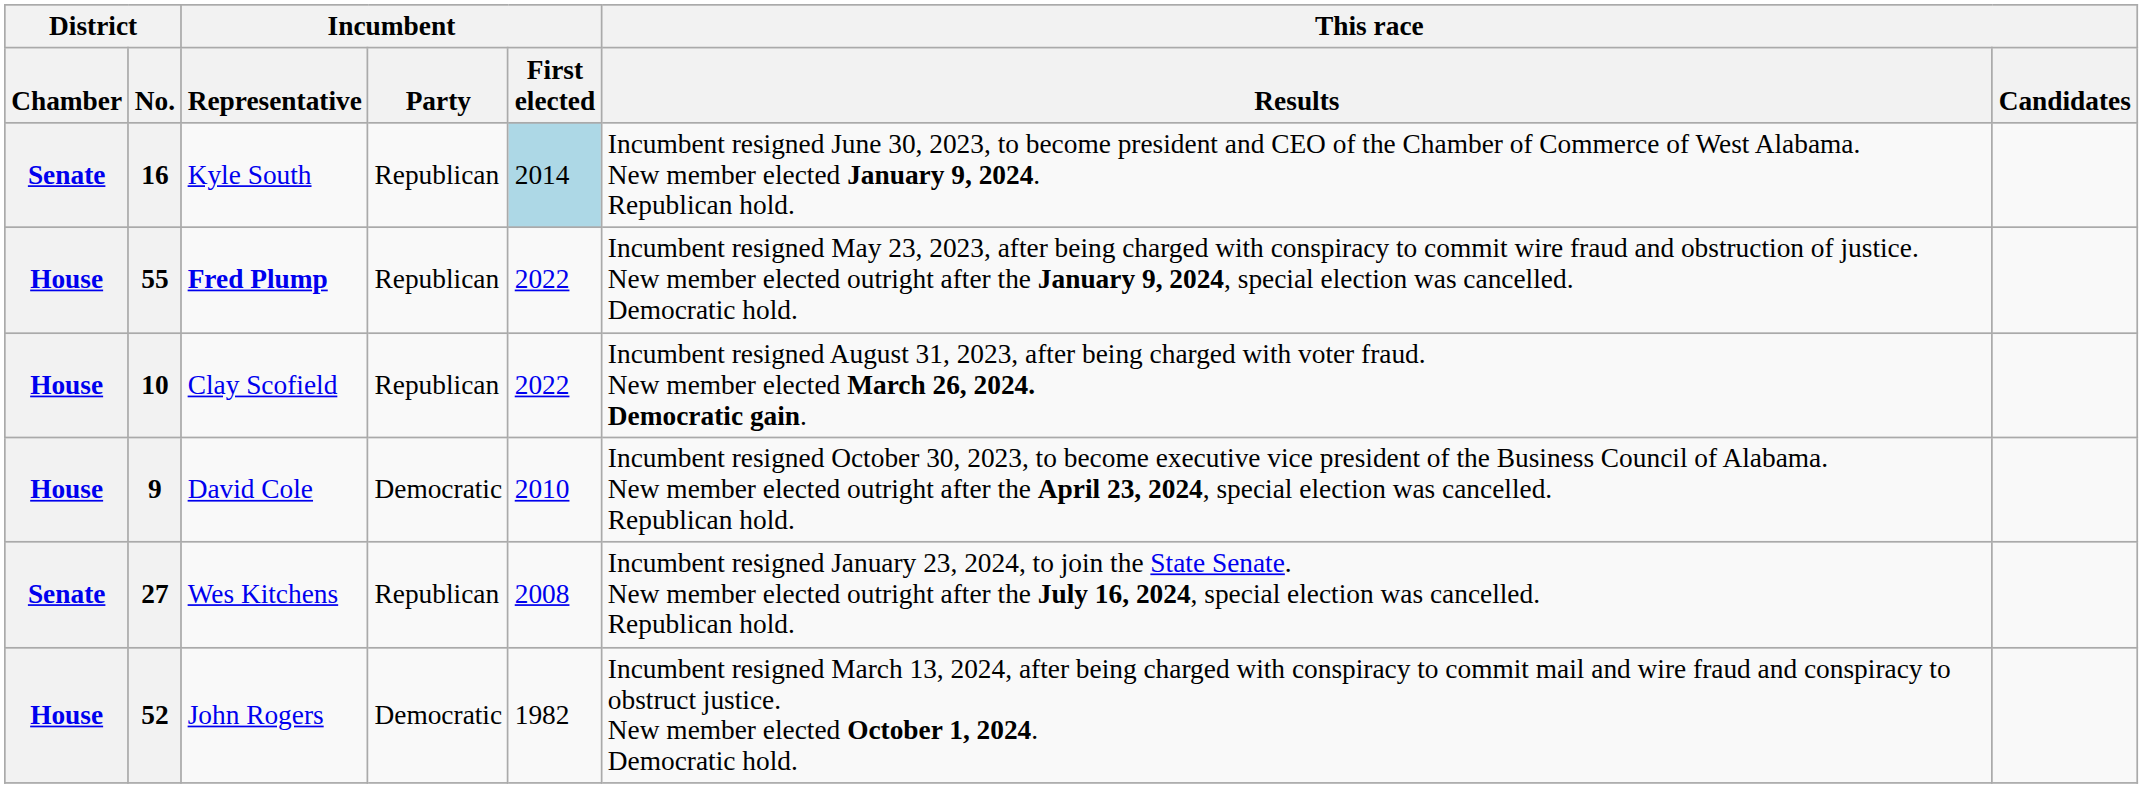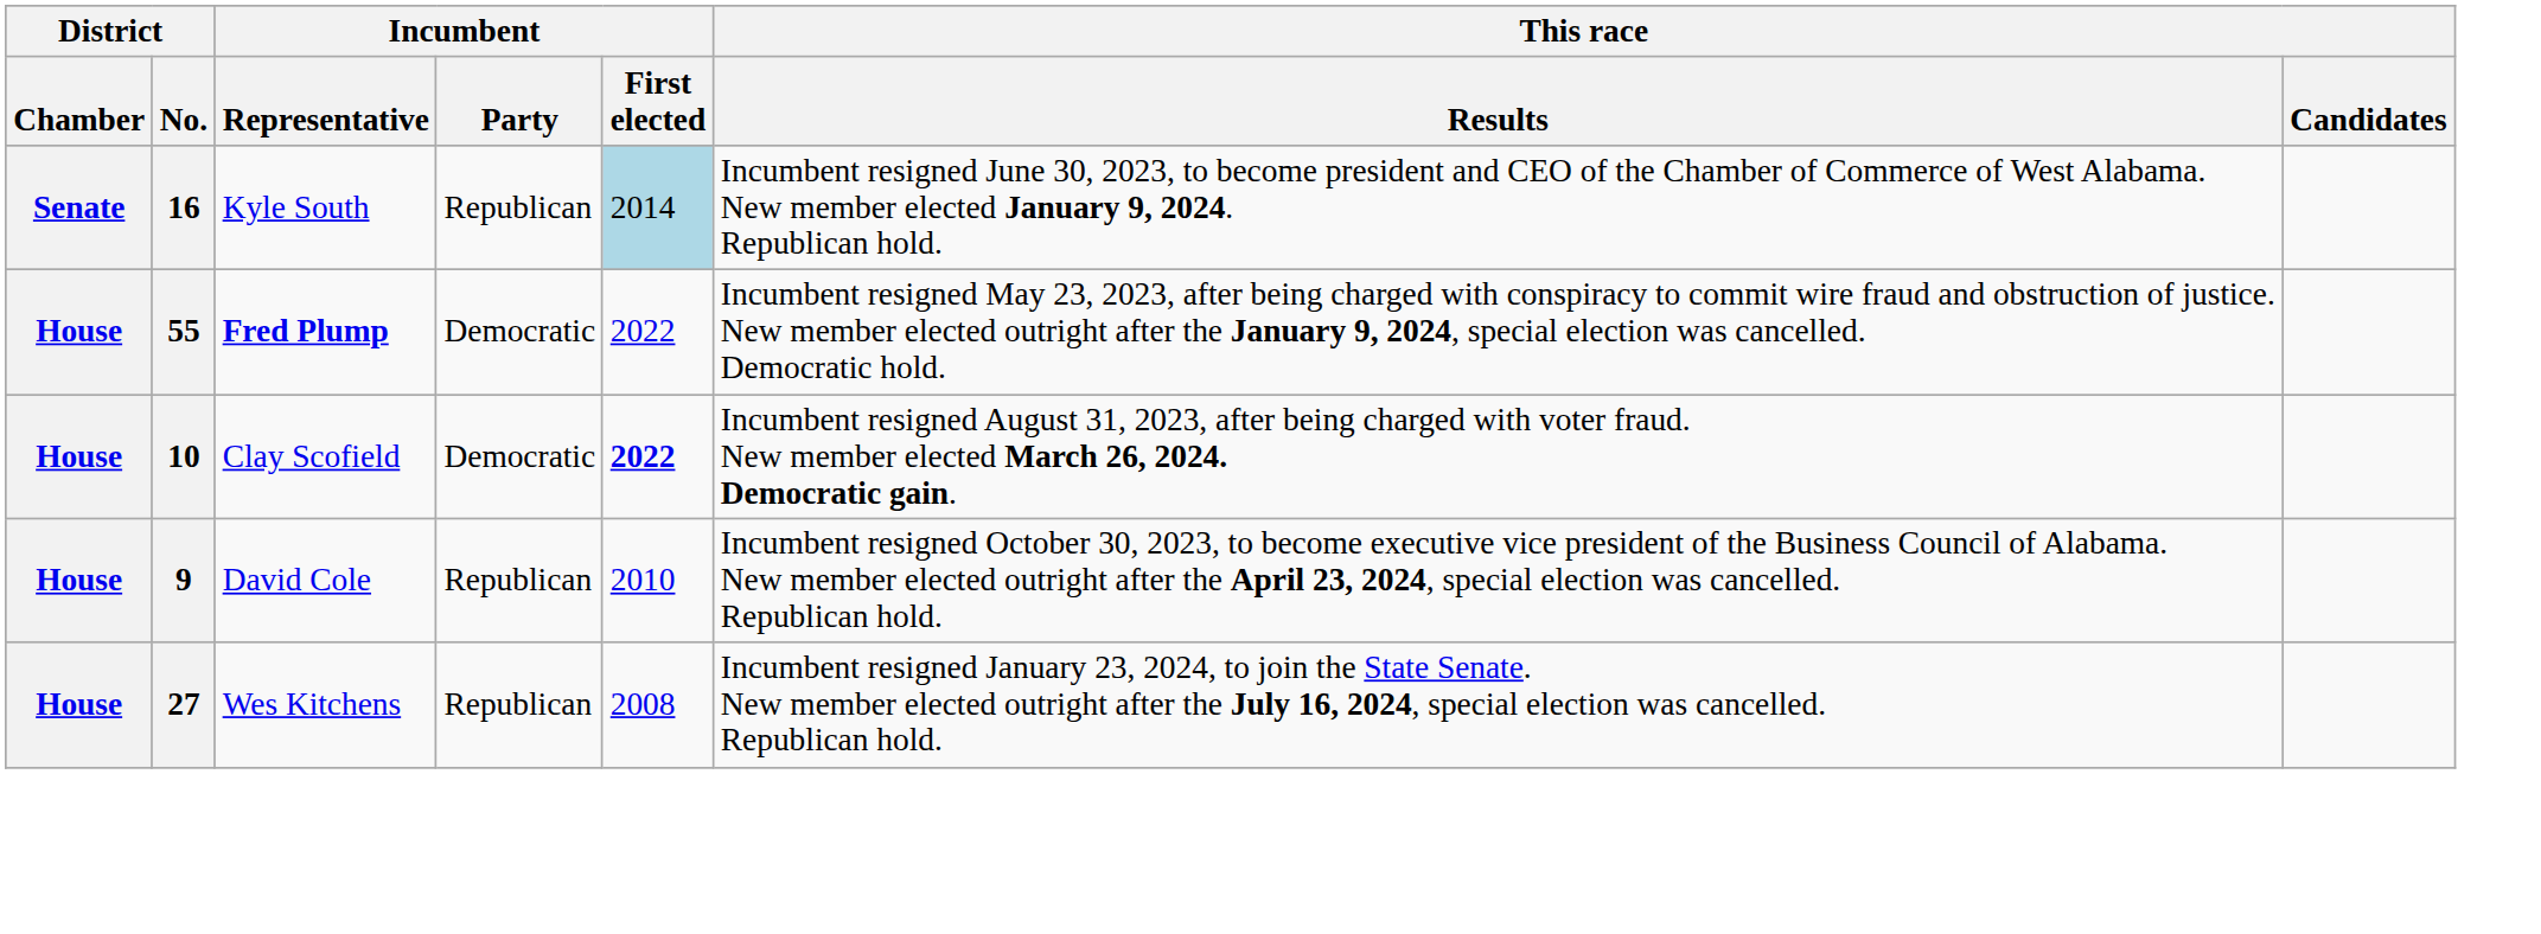55 | Incumbent / Party: Republican -> Democratic
10 | Incumbent / Party: Republican -> Democratic
10 | Incumbent / First elected: normal -> bold
9 | Incumbent / Party: Democratic -> Republican
27 | District / Chamber: Senate -> House
- row: House | 52 | John Rogers | Democratic | 1982 | Incumbent resigned March 13, 2024, after being charged with conspiracy to commit mail and wire fraud and conspiracy to obstruct justice. New member elected October 1, 2024. Democratic hold.
